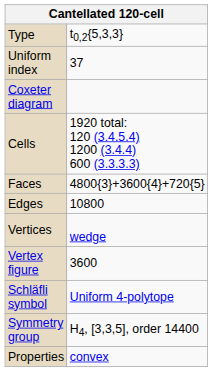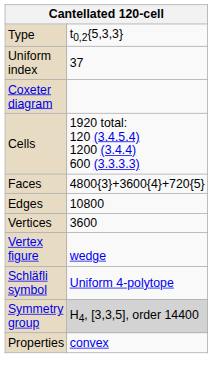Vertices | column 2: wedge -> 3600
Vertex figure | column 2: 3600 -> wedge
Symmetry group | column 2: no background -> lightgrey background
